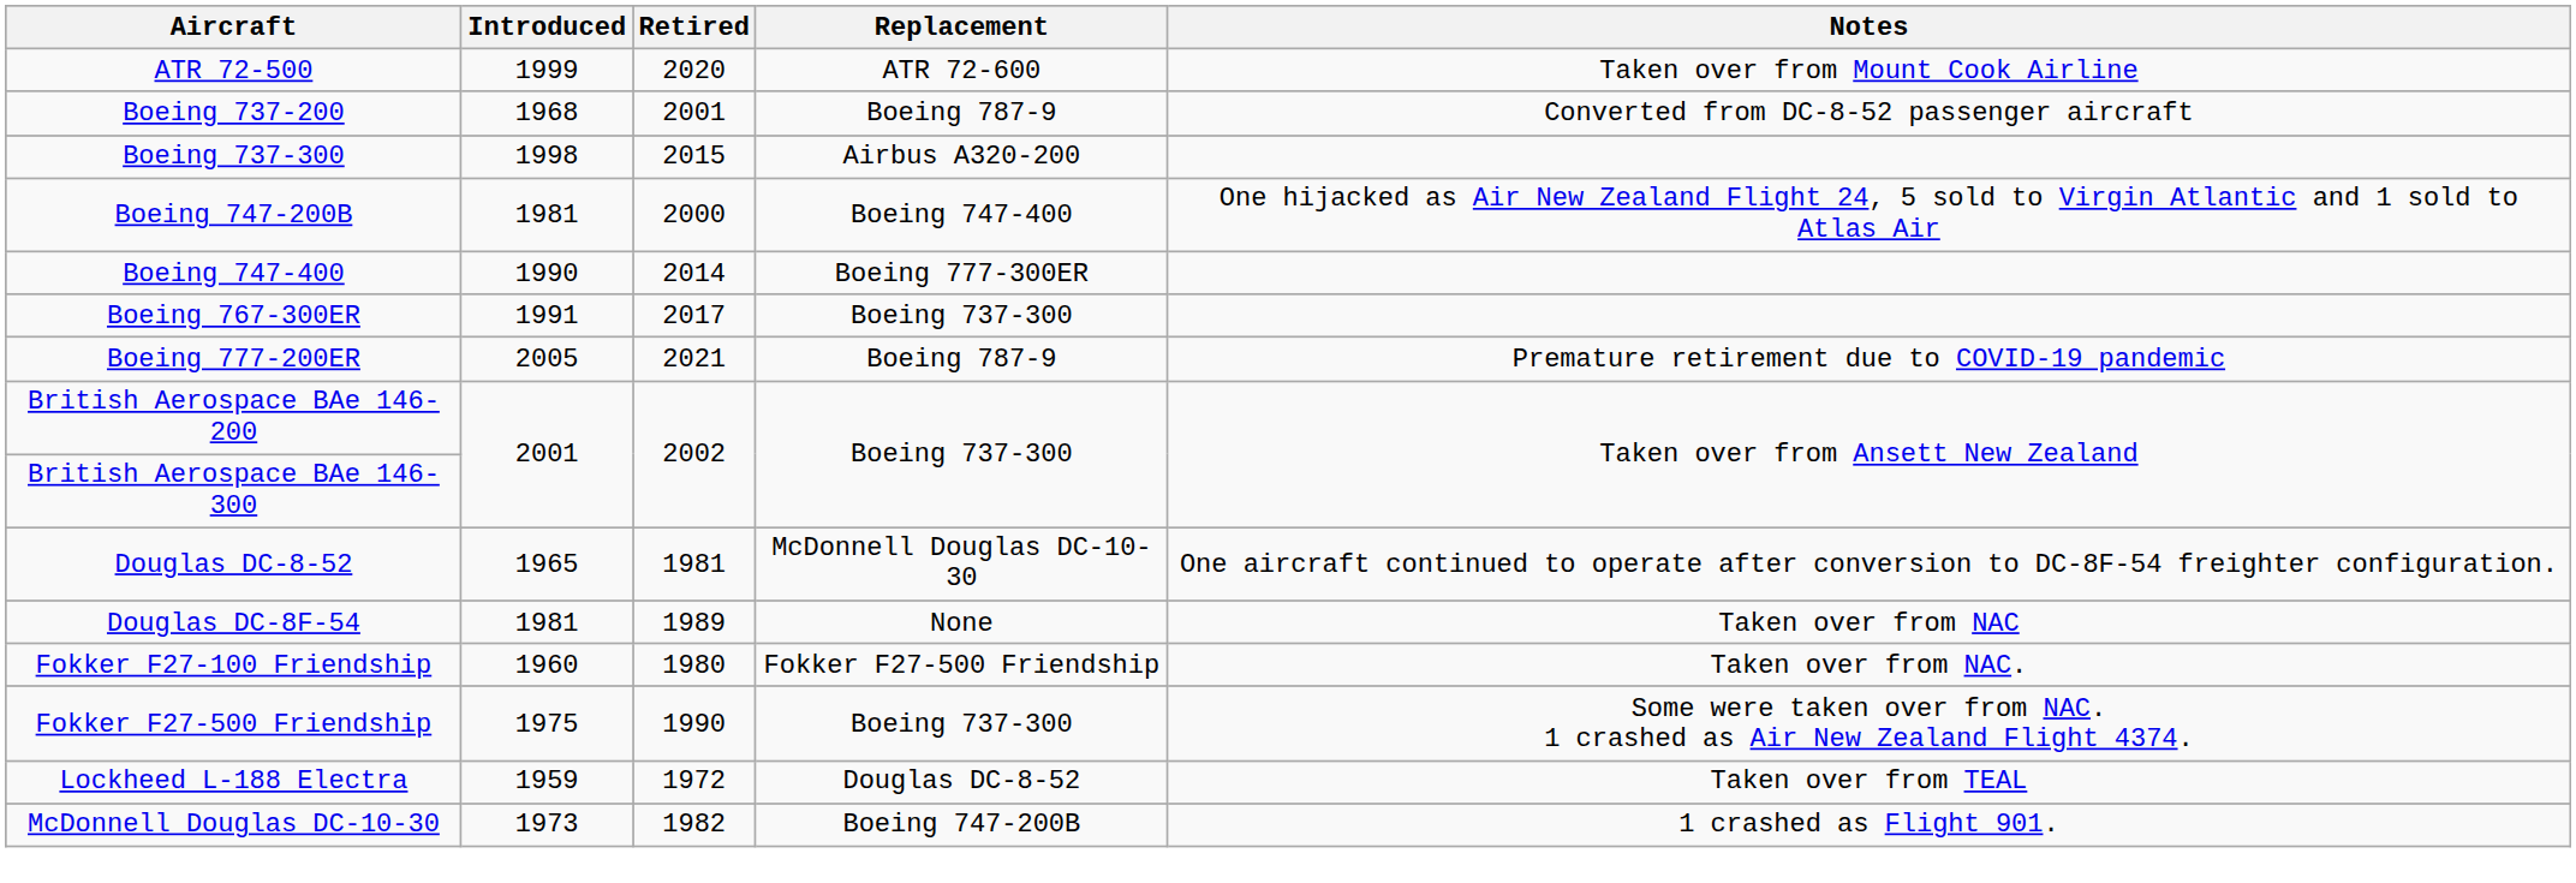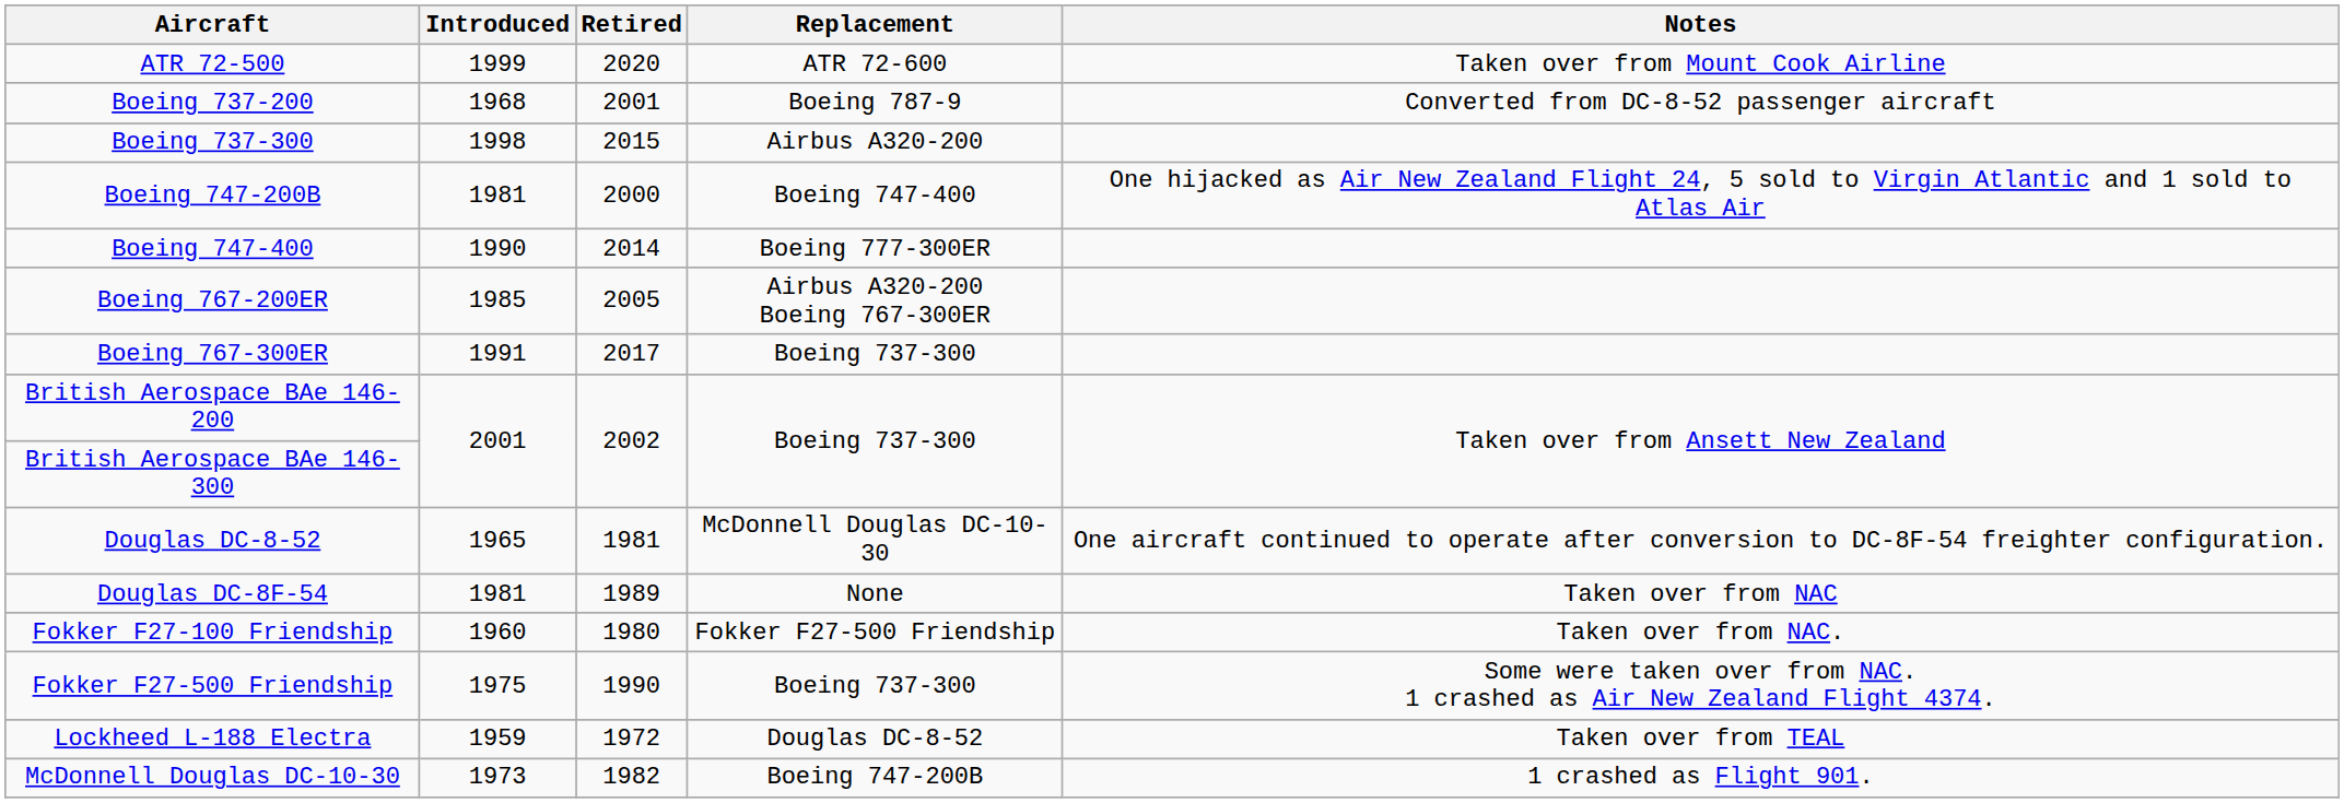+ row: Boeing 767-200ER | 1985 | 2005 | Airbus A320-200 Boeing 767-300ER
- row: Boeing 777-200ER | 2005 | 2021 | Boeing 787-9 | Premature retirement due to COVID-19 pandemic
